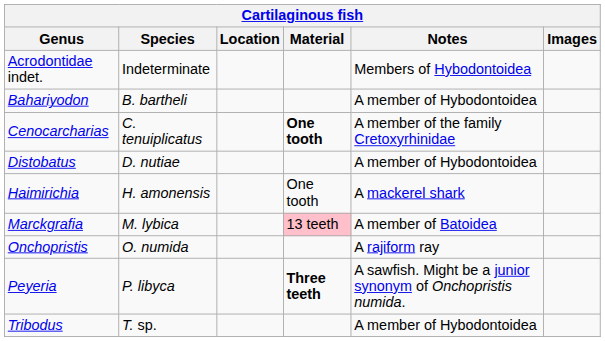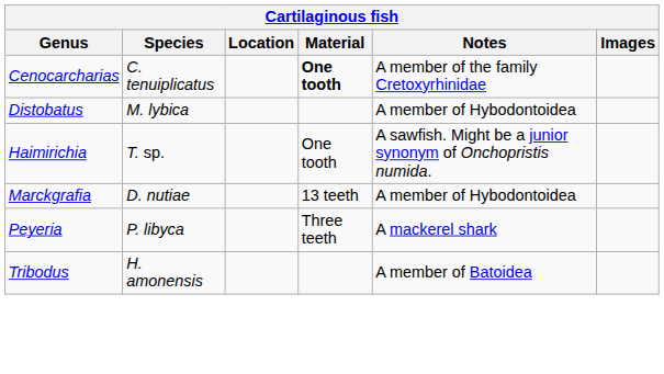- row: Acrodontidae indet. | Indeterminate | Members of Hybodontoidea
- row: Bahariyodon | B. bartheli | A member of Hybodontoidea
Distobatus | Species: D. nutiae -> M. lybica
Haimirichia | Species: H. amonensis -> T. sp.
Haimirichia | Notes: A mackerel shark -> A sawfish. Might be a junior synonym of Onchopristis numida.
Marckgrafia | Species: M. lybica -> D. nutiae
Marckgrafia | Material: pink background -> no background
Marckgrafia | Notes: A member of Batoidea -> A member of Hybodontoidea
- row: Onchopristis | O. numida | A rajiform ray
Peyeria | Material: bold -> normal
Peyeria | Notes: A sawfish. Might be a junior synonym of Onchopristis numida. -> A mackerel shark
Tribodus | Species: T. sp. -> H. amonensis
Tribodus | Notes: A member of Hybodontoidea -> A member of Batoidea
